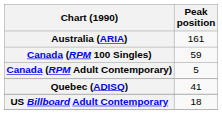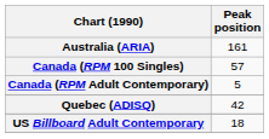Canada (RPM 100 Singles) | Peak position: 59 -> 57
Quebec (ADISQ) | Peak position: 41 -> 42
